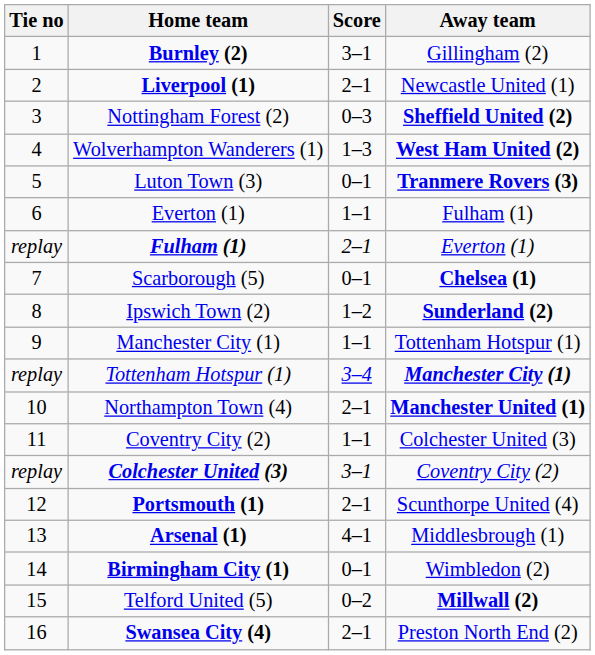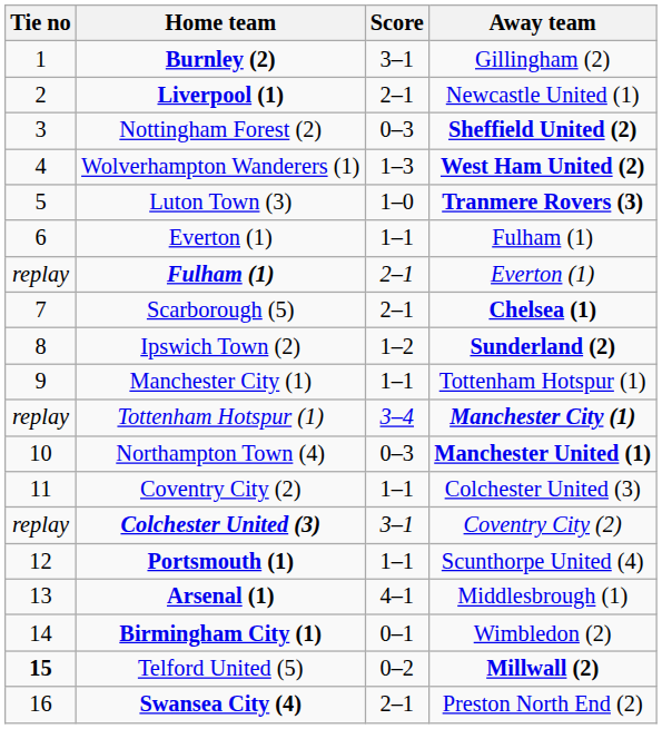Luton Town (3) | Score: 0–1 -> 1–0
Scarborough (5) | Score: 0–1 -> 2–1
Northampton Town (4) | Score: 2–1 -> 0–3
Portsmouth (1) | Score: 2–1 -> 1–1
Telford United (5) | Tie no: normal -> bold
